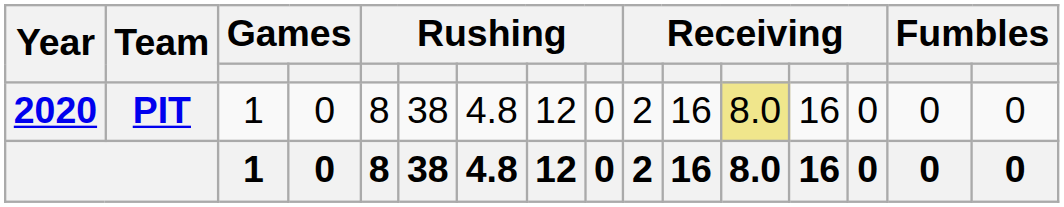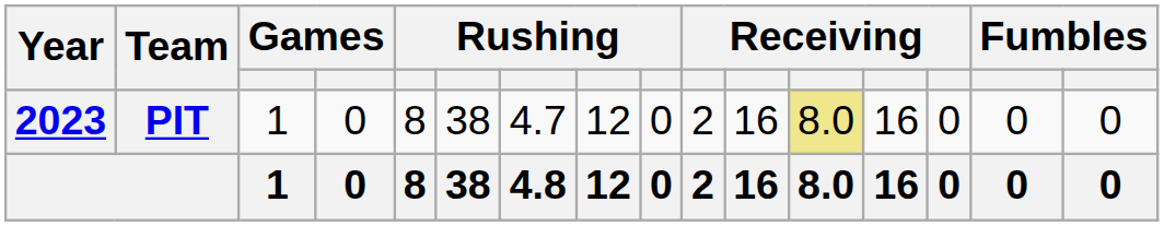PIT | Year: 2020 -> 2023
PIT | column 7: 4.8 -> 4.7
